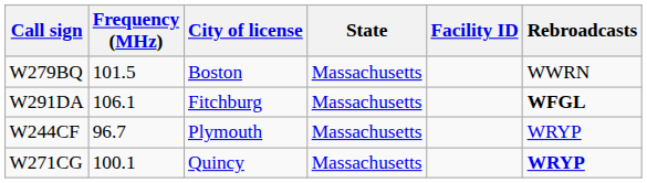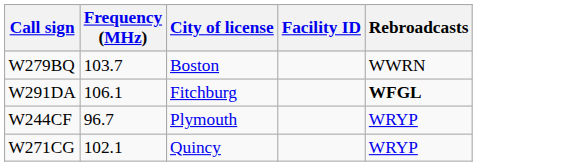- column: State | Massachusetts | Massachusetts | Massachusetts | Massachusetts
W279BQ | Frequency (MHz): 101.5 -> 103.7
W271CG | Frequency (MHz): 100.1 -> 102.1
W271CG | Rebroadcasts: bold -> normal
